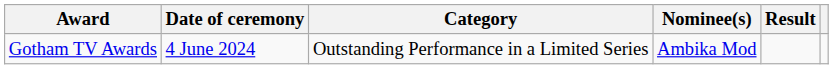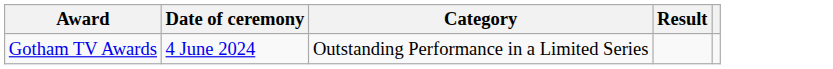- column: Nominee(s) | Ambika Mod
